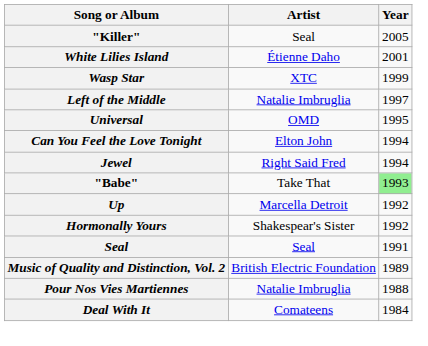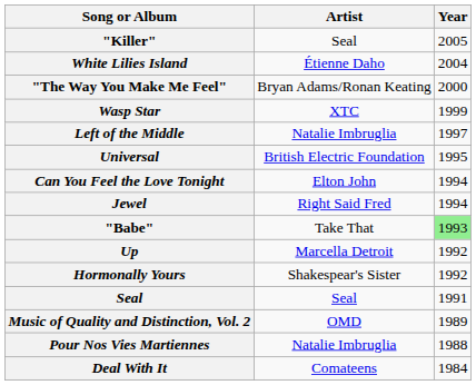White Lilies Island | Year: 2001 -> 2004
+ row: "The Way You Make Me Feel" | Bryan Adams/Ronan Keating | 2000
Universal | Artist: OMD -> British Electric Foundation
Music of Quality and Distinction, Vol. 2 | Artist: British Electric Foundation -> OMD
